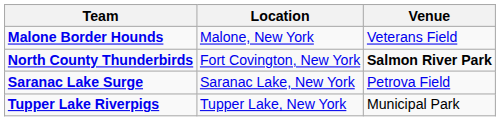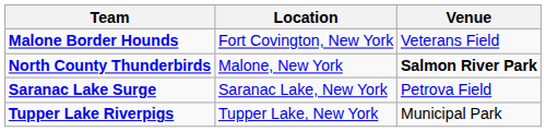Malone Border Hounds | Location: Malone, New York -> Fort Covington, New York
North County Thunderbirds | Location: Fort Covington, New York -> Malone, New York
